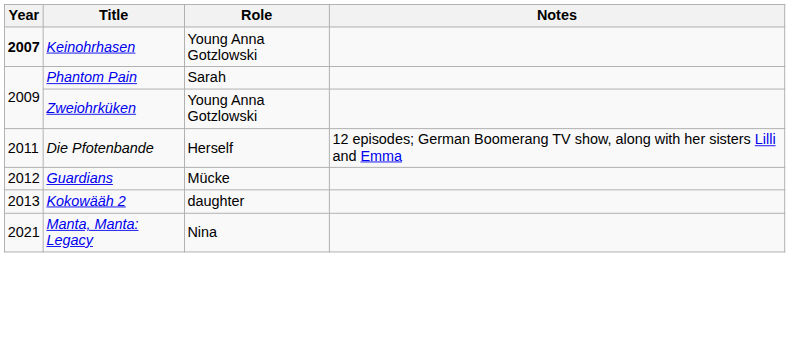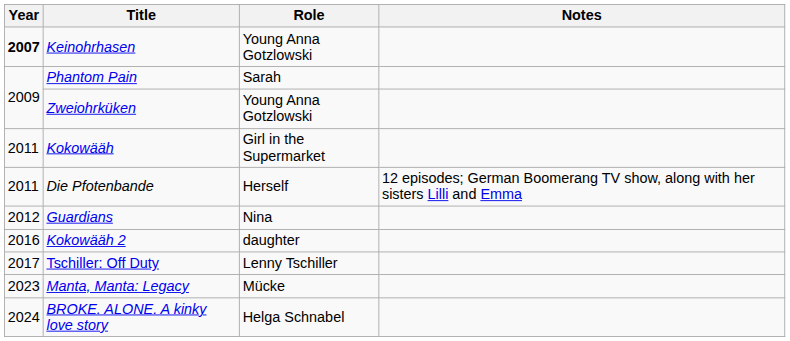+ row: 2011 | Kokowääh | Girl in the Supermarket
Guardians | Role: Mücke -> Nina
Kokowääh 2 | Year: 2013 -> 2016
+ row: 2017 | Tschiller: Off Duty | Lenny Tschiller
Manta, Manta: Legacy | Year: 2021 -> 2023
Manta, Manta: Legacy | Role: Nina -> Mücke
+ row: 2024 | BROKE. ALONE. A kinky love story | Helga Schnabel
